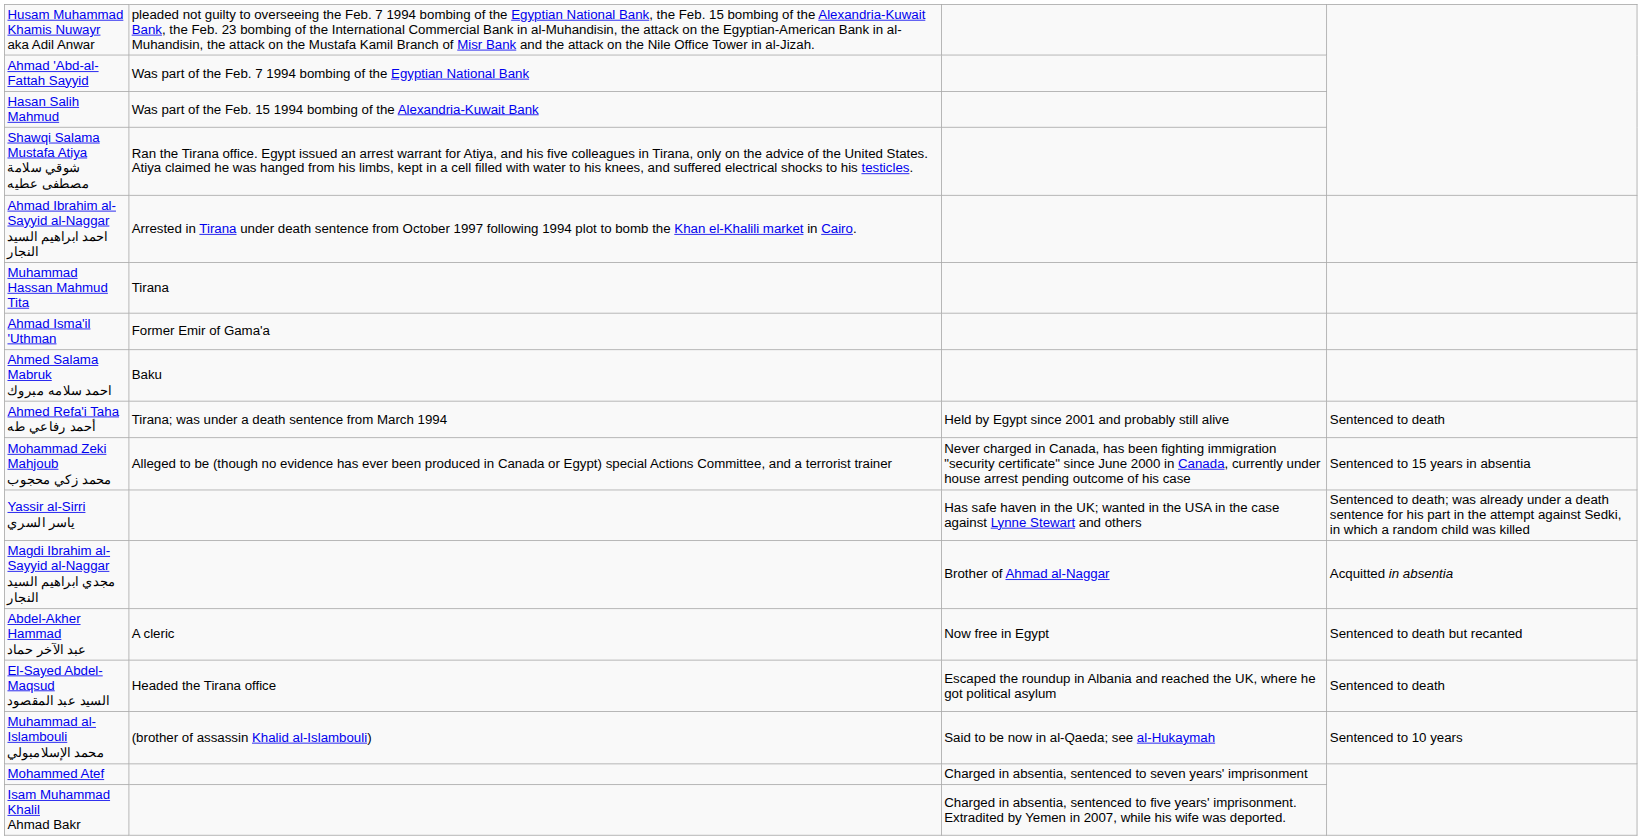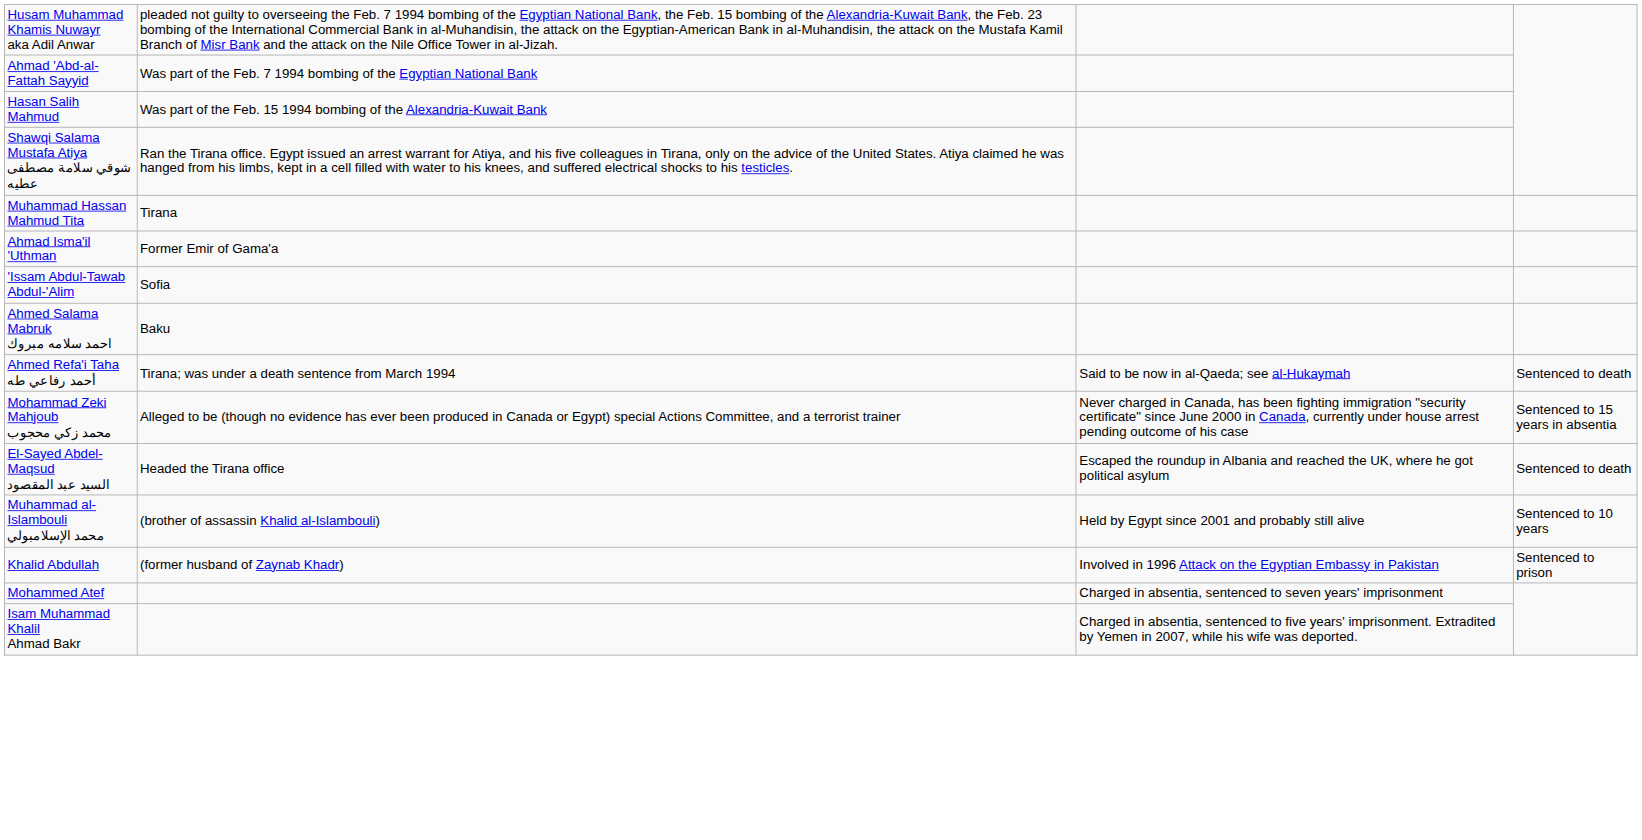- row: Ahmad Ibrahim al-Sayyid al-Naggar احمد ابراهيم السيد النجار | Arrested in Tirana under death sentence from October 1997 following 1994 plot to bomb the Khan el-Khalili market in Cairo.
+ row: 'Issam Abdul-Tawab Abdul-'Alim | Sofia
Ahmed Refa'i Taha أحمد رفاعي طه | column 3: Held by Egypt since 2001 and probably still alive -> Said to be now in al-Qaeda; see al-Hukaymah
- row: Yassir al-Sirri ياسر السري | Has safe haven in the UK; wanted in the USA in the case against Lynne Stewart and others | Sentenced to death; was already under a death sentence for his part in the attempt against Sedki, in which a random child was killed
- row: Magdi Ibrahim al-Sayyid al-Naggar مجدي ابراهيم السيد النجار | Brother of Ahmad al-Naggar | Acquitted in absentia
- row: Abdel-Akher Hammad عبد الآخر حماد | A cleric | Now free in Egypt | Sentenced to death but recanted
Muhammad al-Islambouli محمد الإسلامبولي | column 3: Said to be now in al-Qaeda; see al-Hukaymah -> Held by Egypt since 2001 and probably still alive
+ row: Khalid Abdullah | (former husband of Zaynab Khadr) | Involved in 1996 Attack on the Egyptian Embassy in Pakistan | Sentenced to prison
